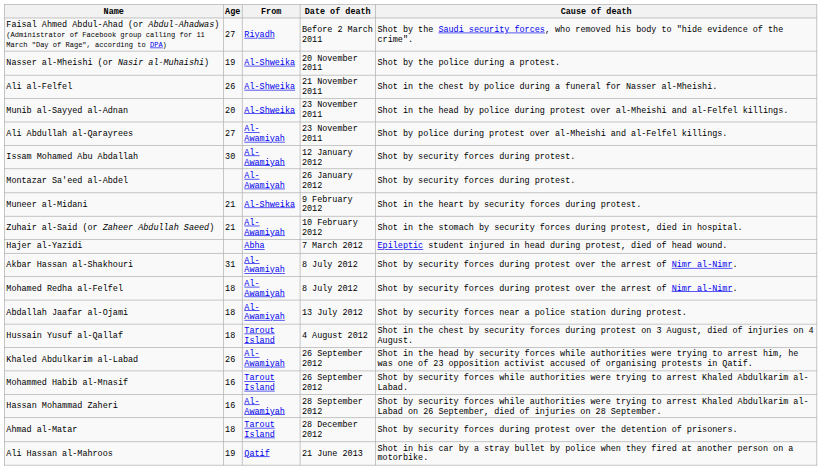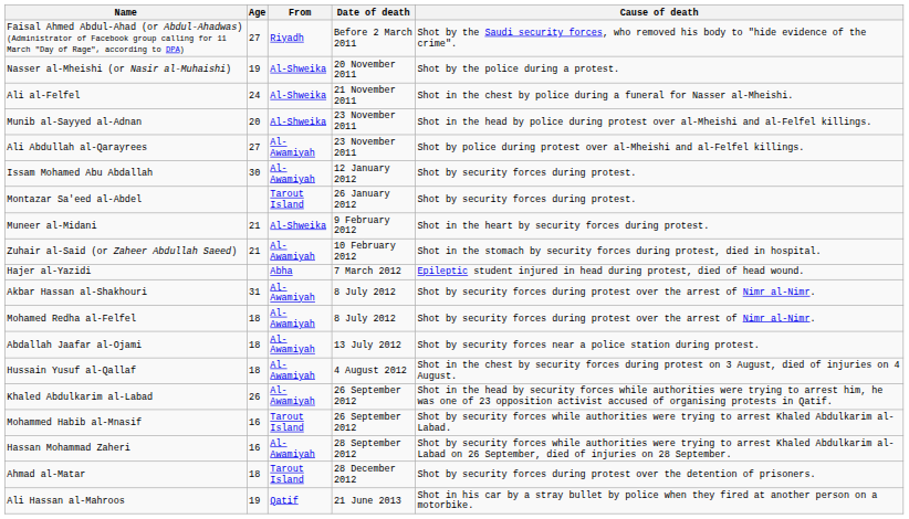Ali al-Felfel | Age: 26 -> 24
Montazar Sa'eed al-Abdel | From: Al-Awamiyah -> Tarout Island
Hussain Yusuf al-Qallaf | From: Tarout Island -> Al-Awamiyah
